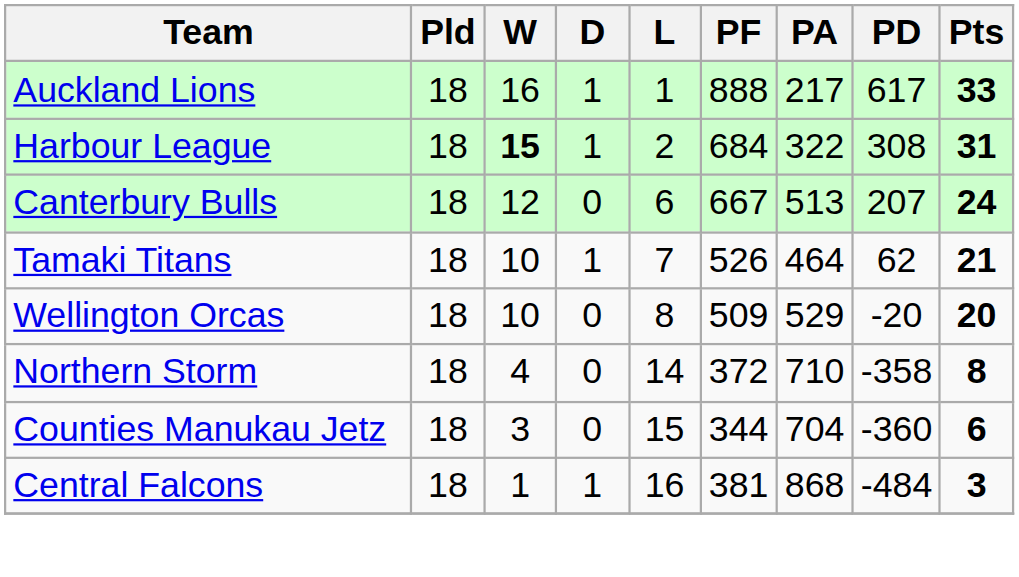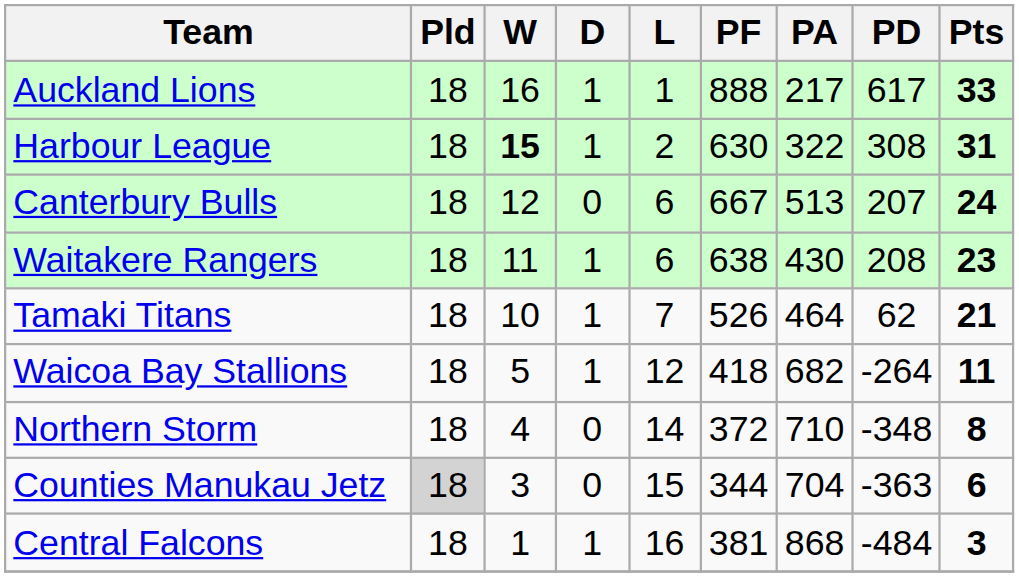Harbour League | PF: 684 -> 630
+ row: Waitakere Rangers | 18 | 11 | 1 | 6 | 638 | 430 | 208 | 23
- row: Wellington Orcas | 18 | 10 | 0 | 8 | 509 | 529 | -20 | 20
+ row: Waicoa Bay Stallions | 18 | 5 | 1 | 12 | 418 | 682 | -264 | 11
Northern Storm | PD: -358 -> -348
Counties Manukau Jetz | Pld: no background -> lightgrey background
Counties Manukau Jetz | PD: -360 -> -363
